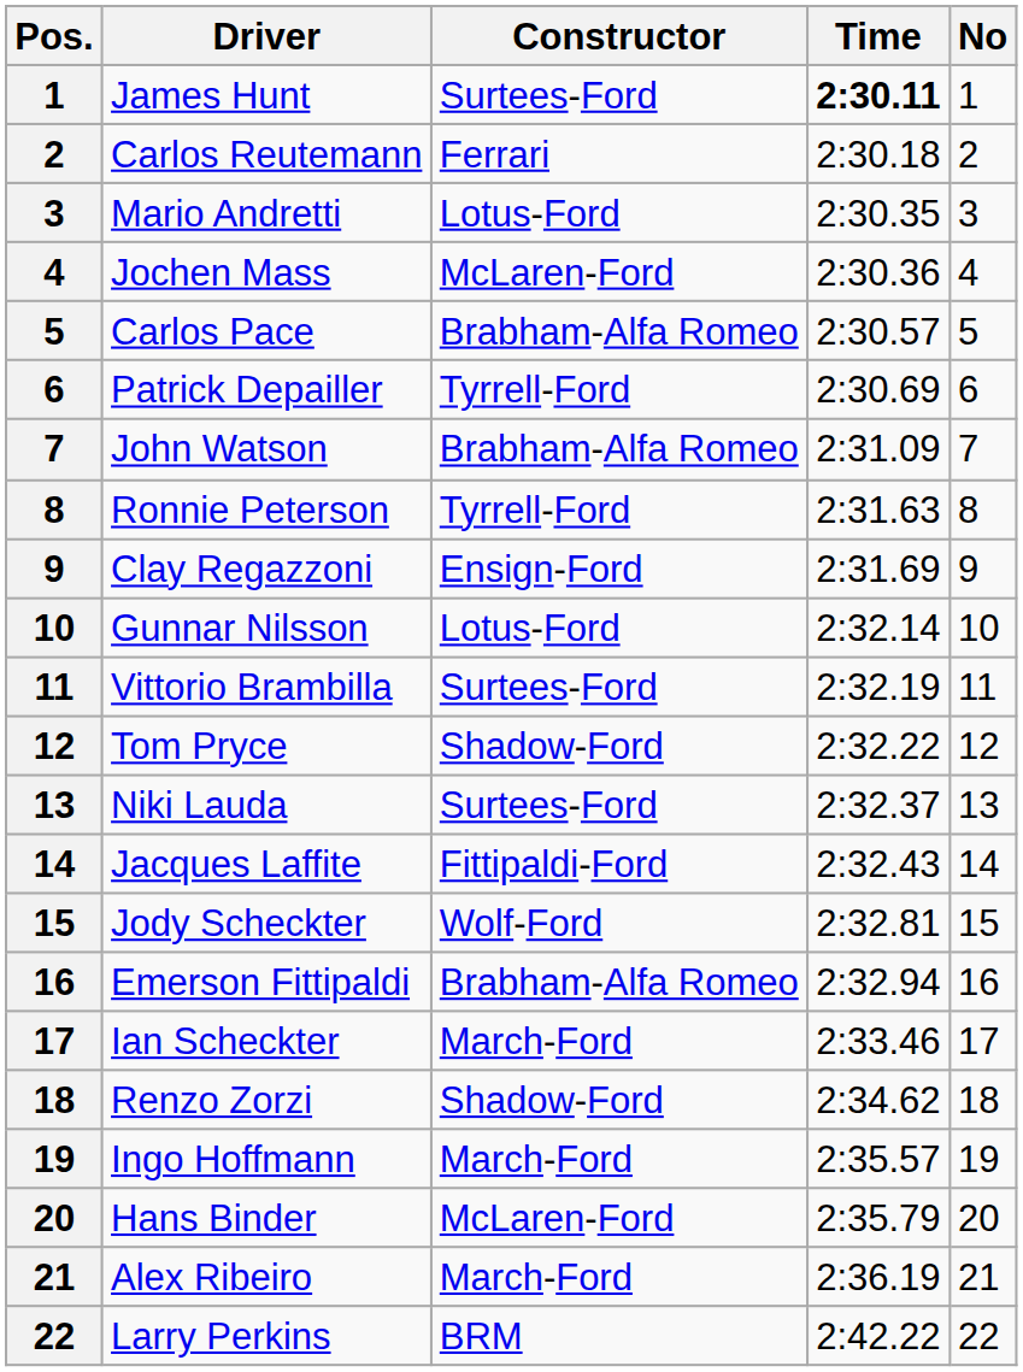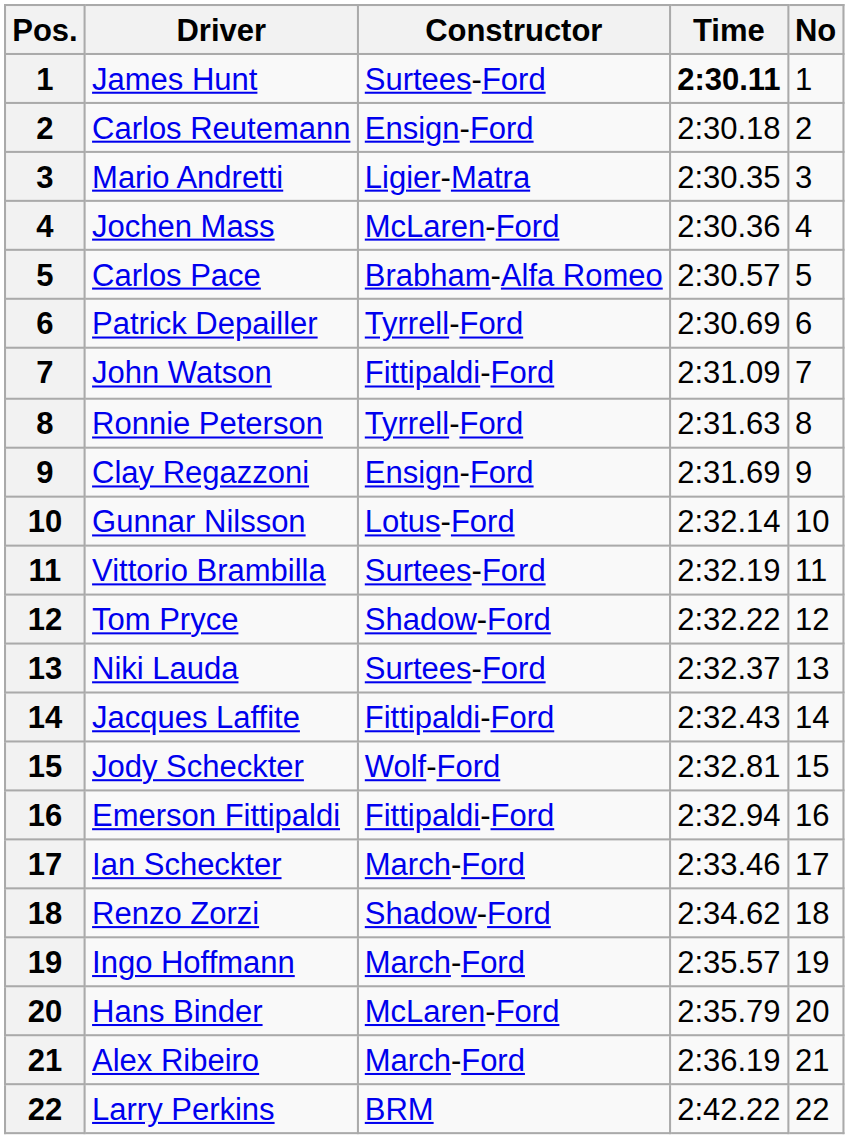Carlos Reutemann | Constructor: Ferrari -> Ensign-Ford
Mario Andretti | Constructor: Lotus-Ford -> Ligier-Matra
John Watson | Constructor: Brabham-Alfa Romeo -> Fittipaldi-Ford
Emerson Fittipaldi | Constructor: Brabham-Alfa Romeo -> Fittipaldi-Ford
